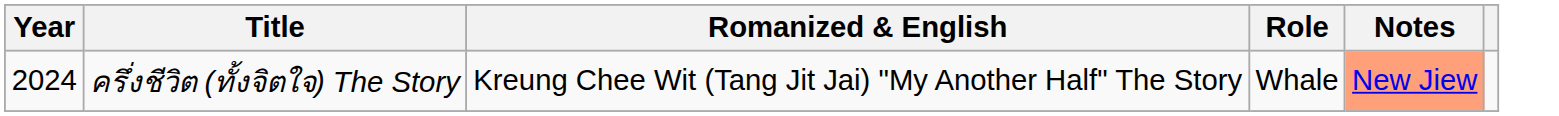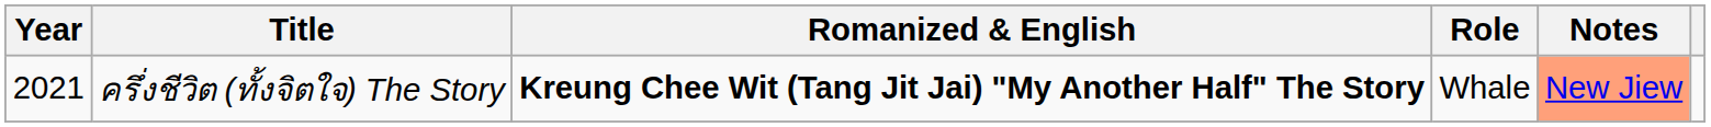ครึ่งชีวิต (ทั้งจิตใจ) The Story | Year: 2024 -> 2021
ครึ่งชีวิต (ทั้งจิตใจ) The Story | Romanized & English: normal -> bold
